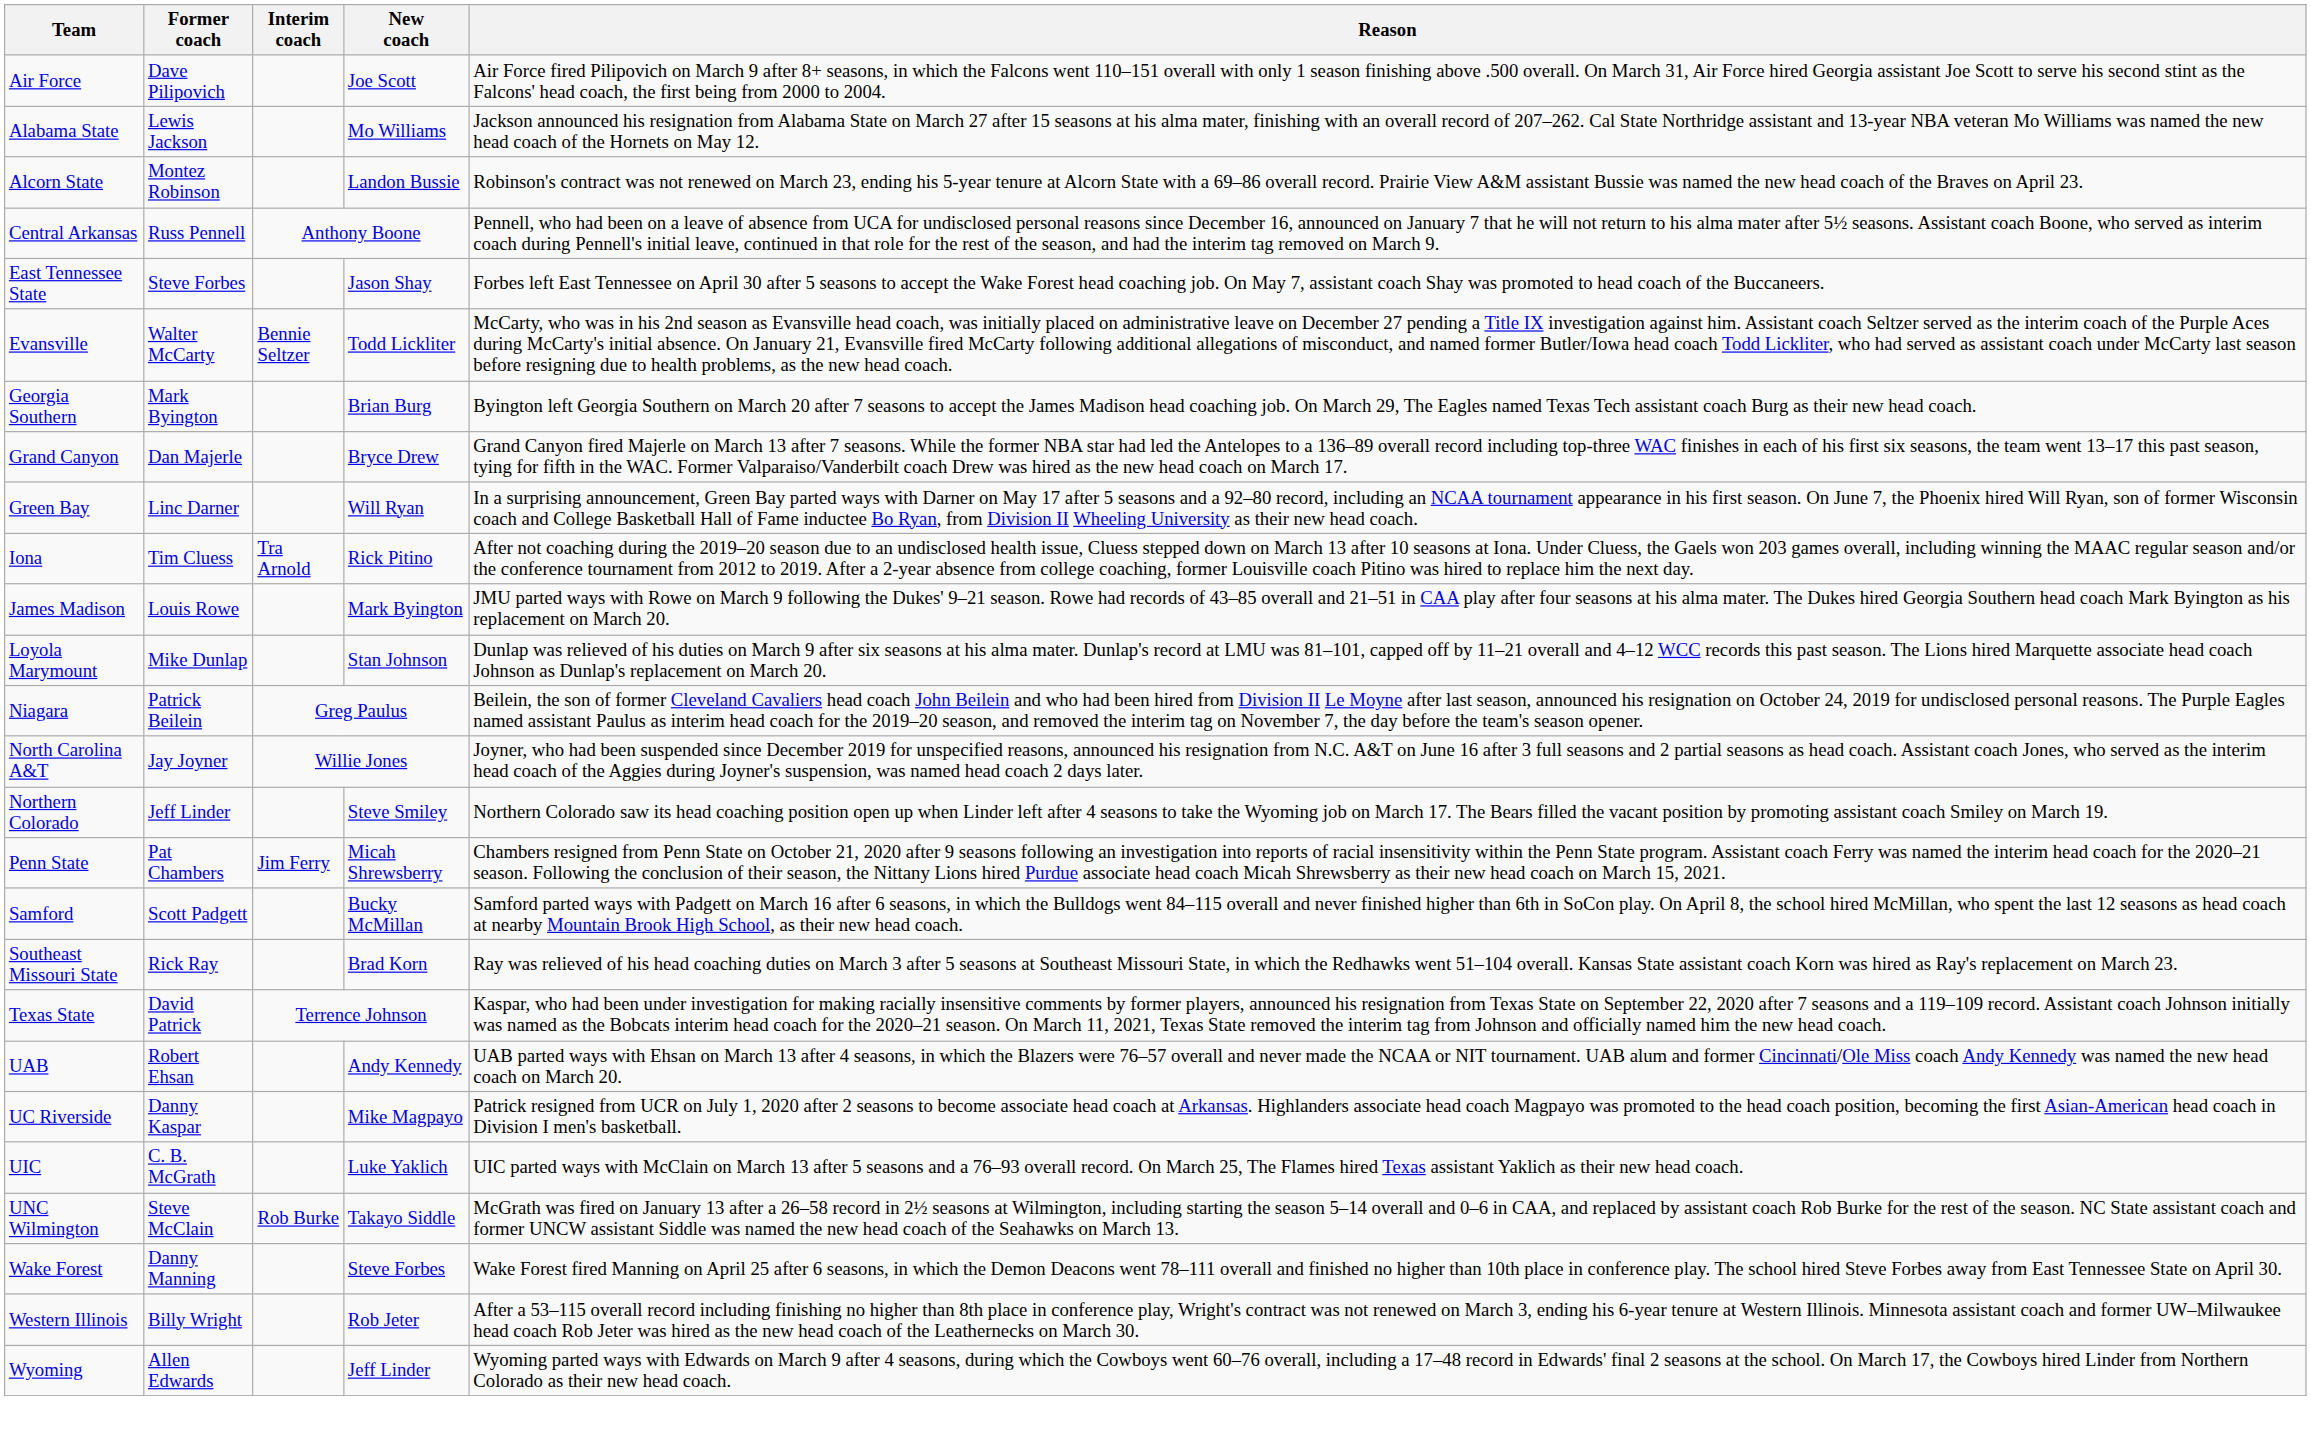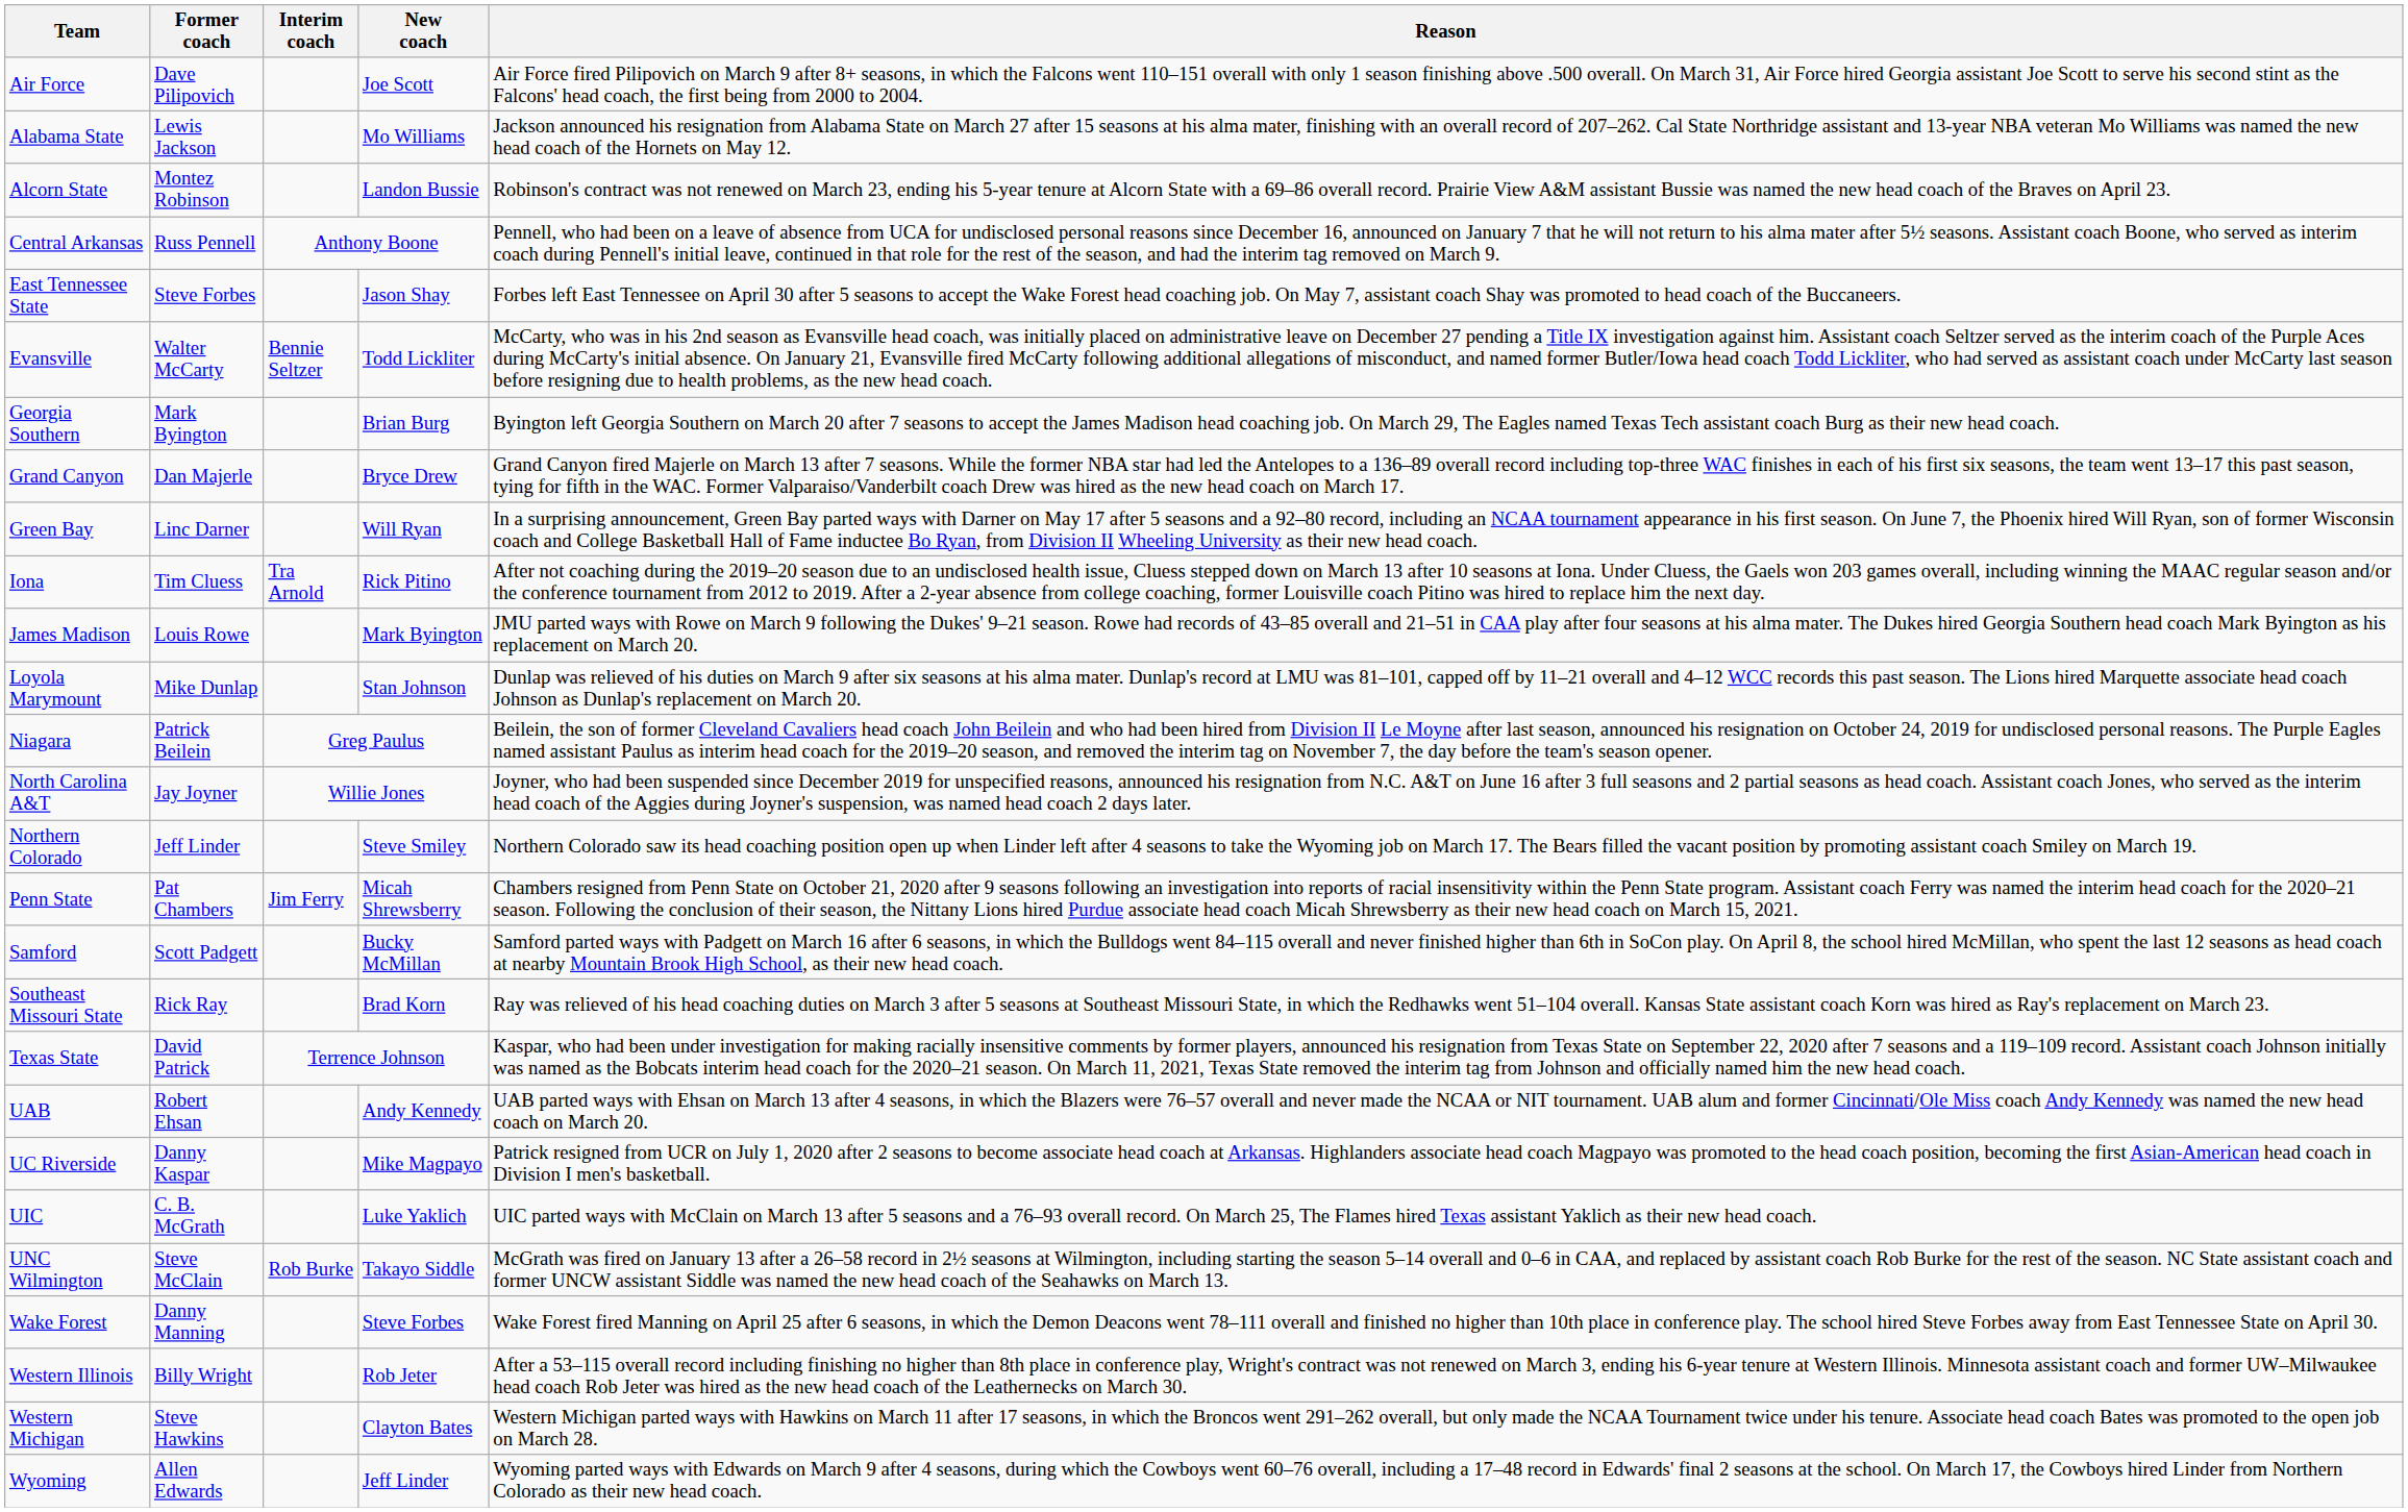+ row: Western Michigan | Steve Hawkins | Clayton Bates | Western Michigan parted ways with Hawkins on March 11 after 17 seasons, in which the Broncos went 291–262 overall, but only made the NCAA Tournament twice under his tenure. Associate head coach Bates was promoted to the open job on March 28.
